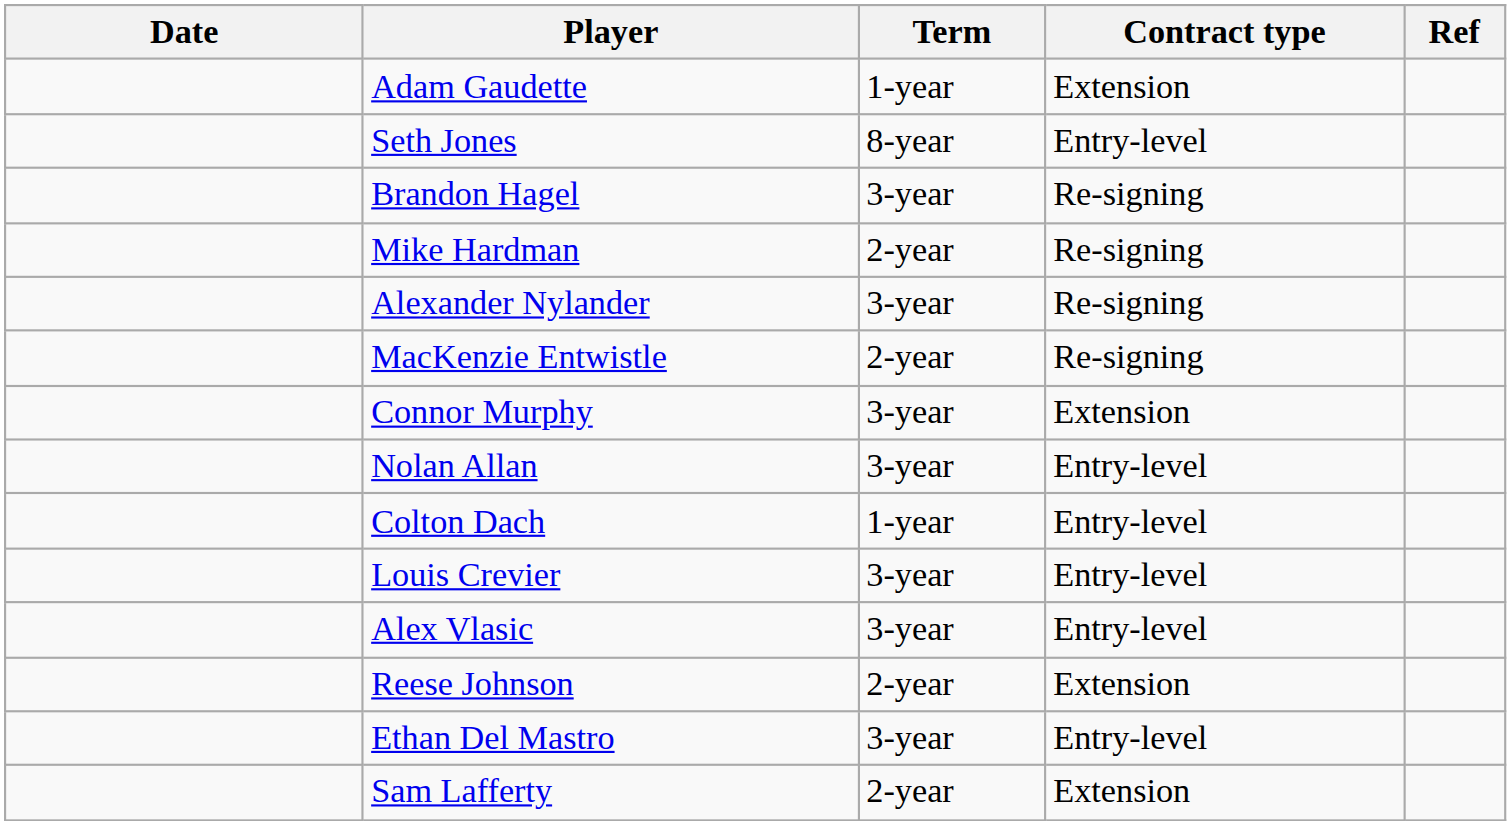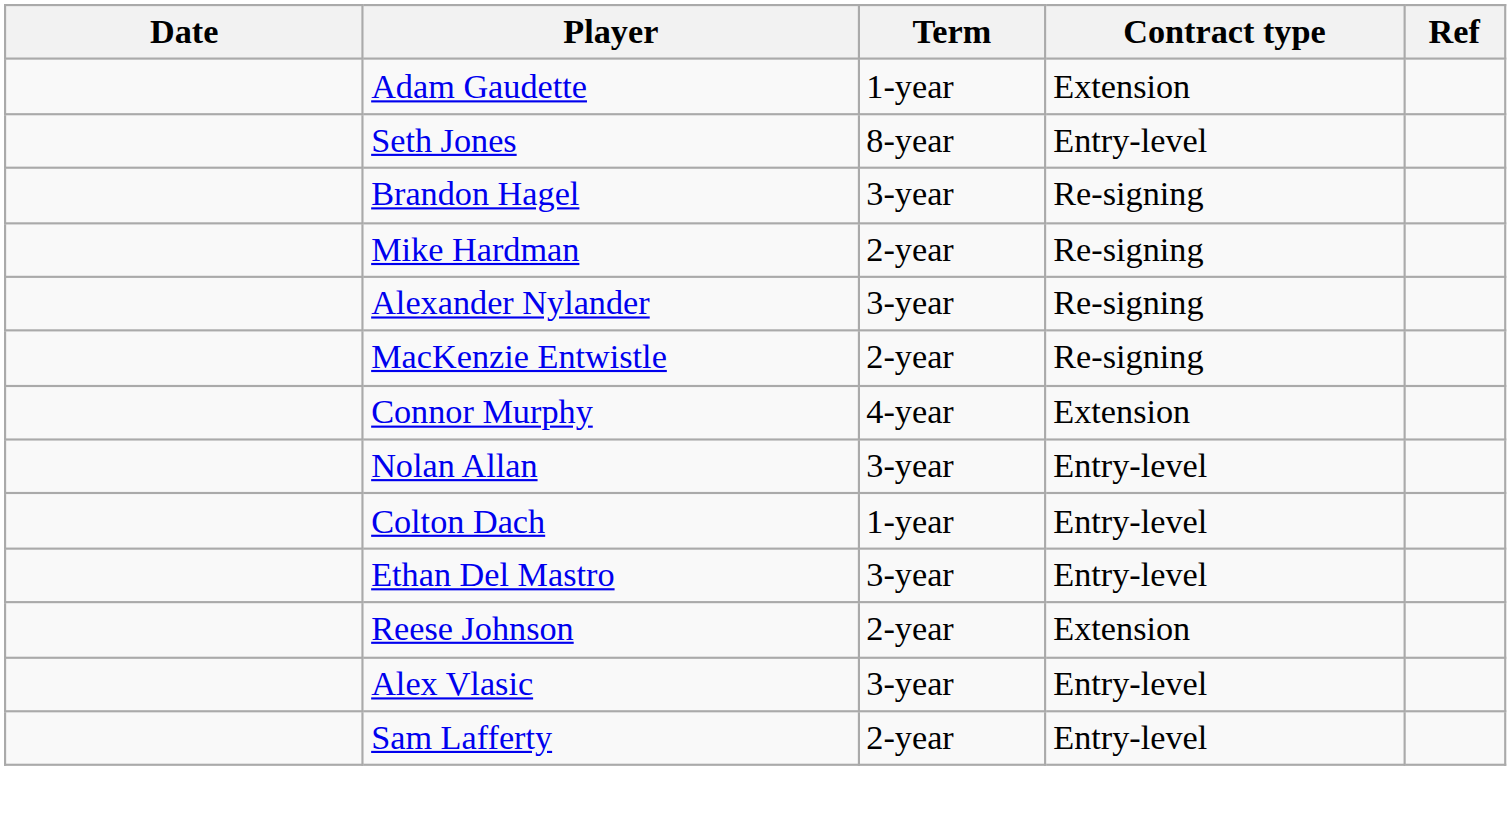Connor Murphy | Term: 3-year -> 4-year
- row: Louis Crevier | 3-year | Entry-level
rows swapped: Alex Vlasic <-> Ethan Del Mastro
Sam Lafferty | Contract type: Extension -> Entry-level
